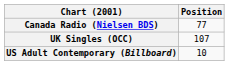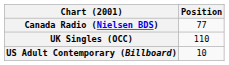UK Singles (OCC) | Position: 107 -> 110
